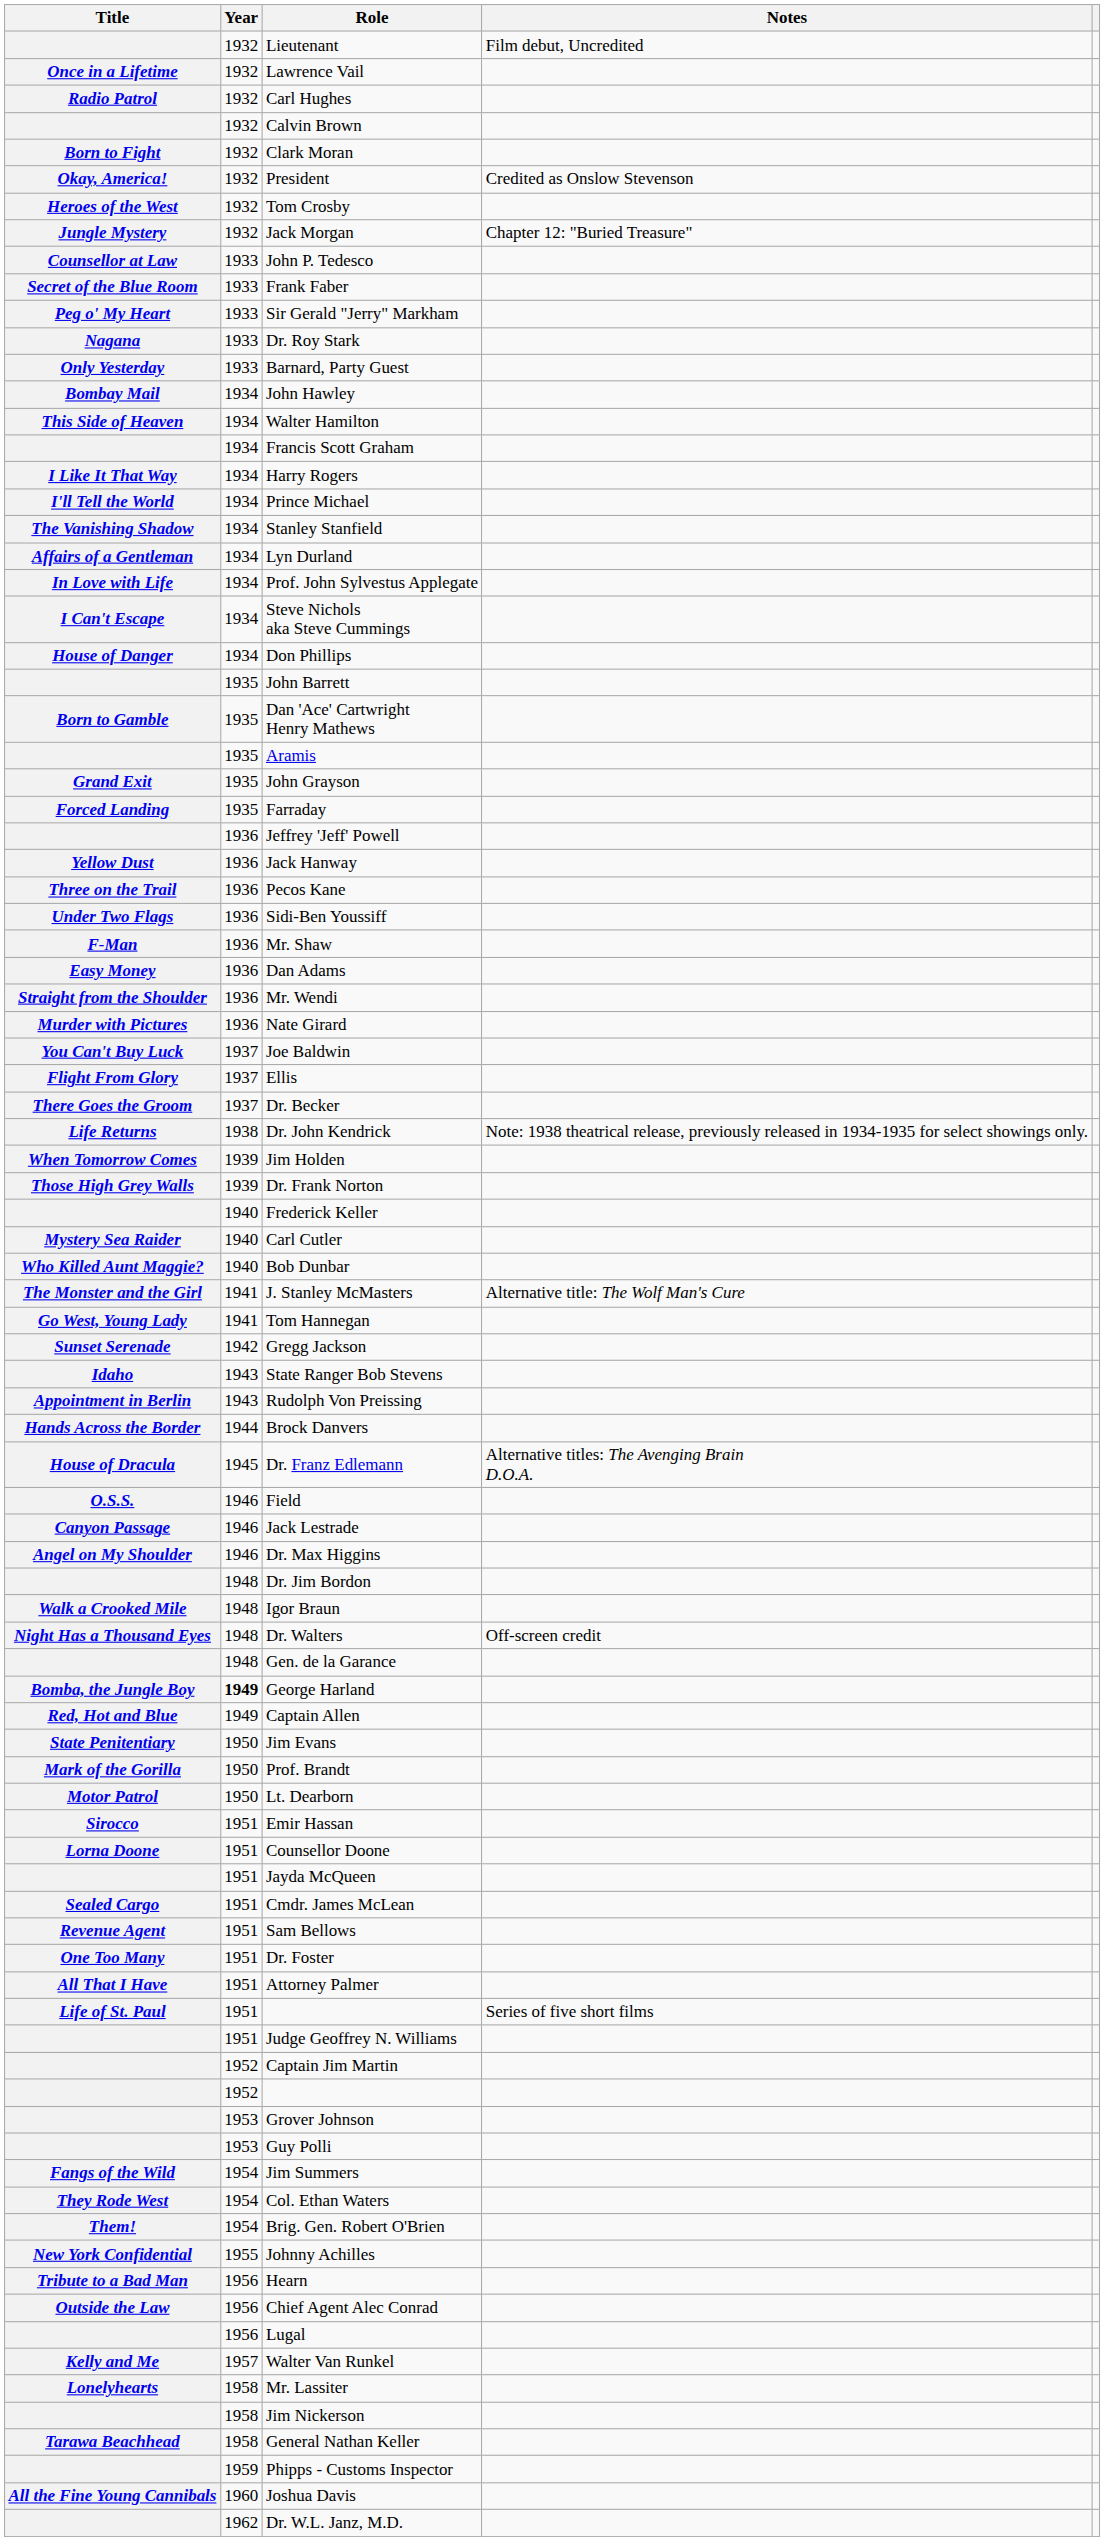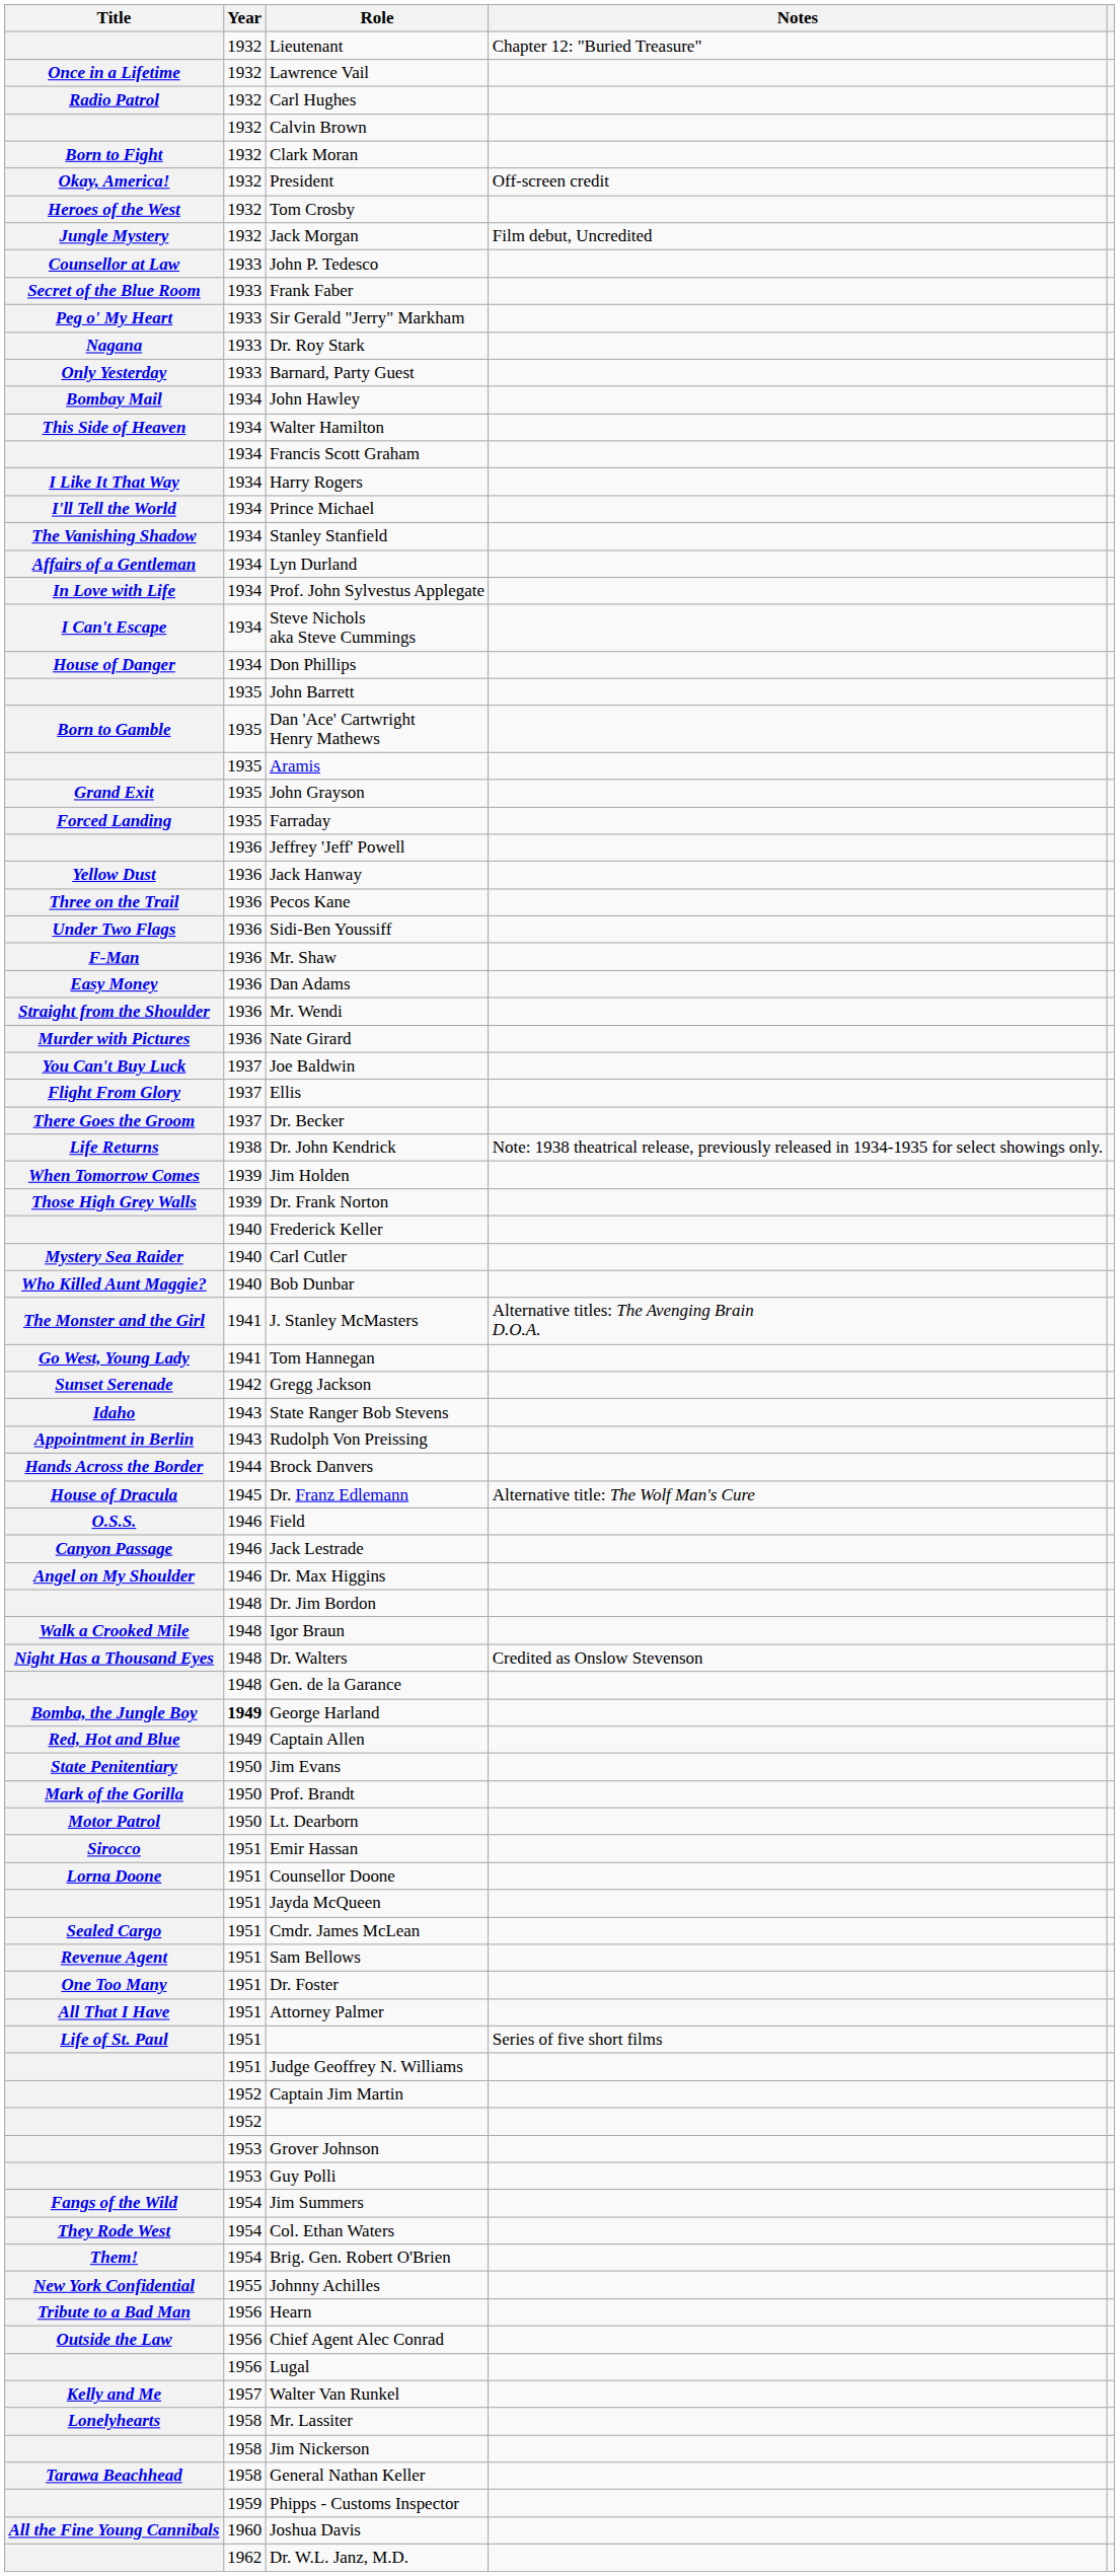Lieutenant | Notes: Film debut, Uncredited -> Chapter 12: "Buried Treasure"
President | Notes: Credited as Onslow Stevenson -> Off-screen credit
Jack Morgan | Notes: Chapter 12: "Buried Treasure" -> Film debut, Uncredited
J. Stanley McMasters | Notes: Alternative title: The Wolf Man's Cure -> Alternative titles: The Avenging Brain D.O.A.
Dr. Franz Edlemann | Notes: Alternative titles: The Avenging Brain D.O.A. -> Alternative title: The Wolf Man's Cure
Dr. Walters | Notes: Off-screen credit -> Credited as Onslow Stevenson
